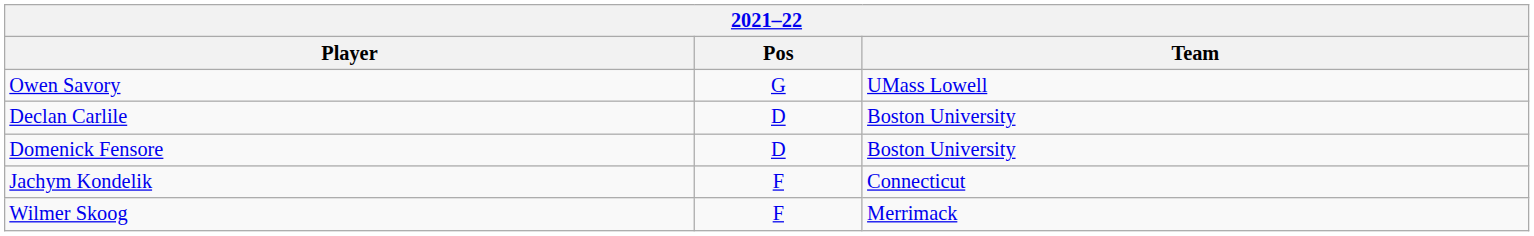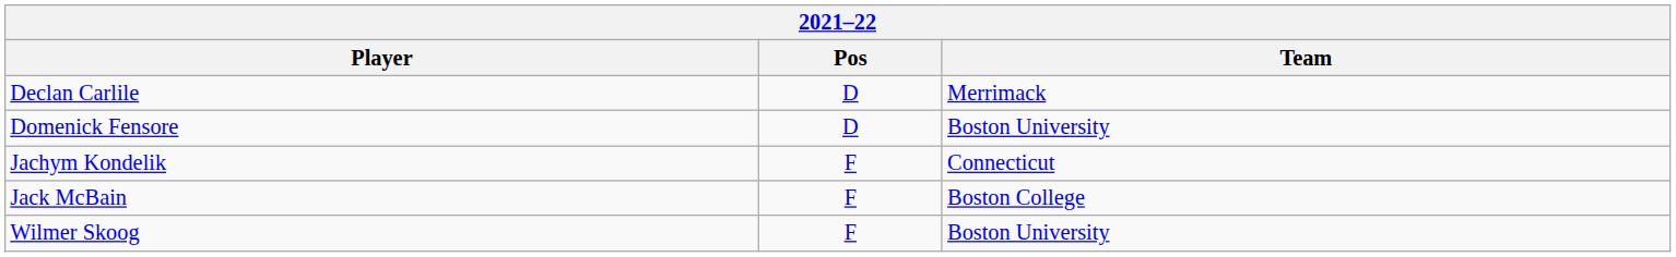- row: Owen Savory | G | UMass Lowell
Declan Carlile | Team: Boston University -> Merrimack
+ row: Jack McBain | F | Boston College
Wilmer Skoog | Team: Merrimack -> Boston University
